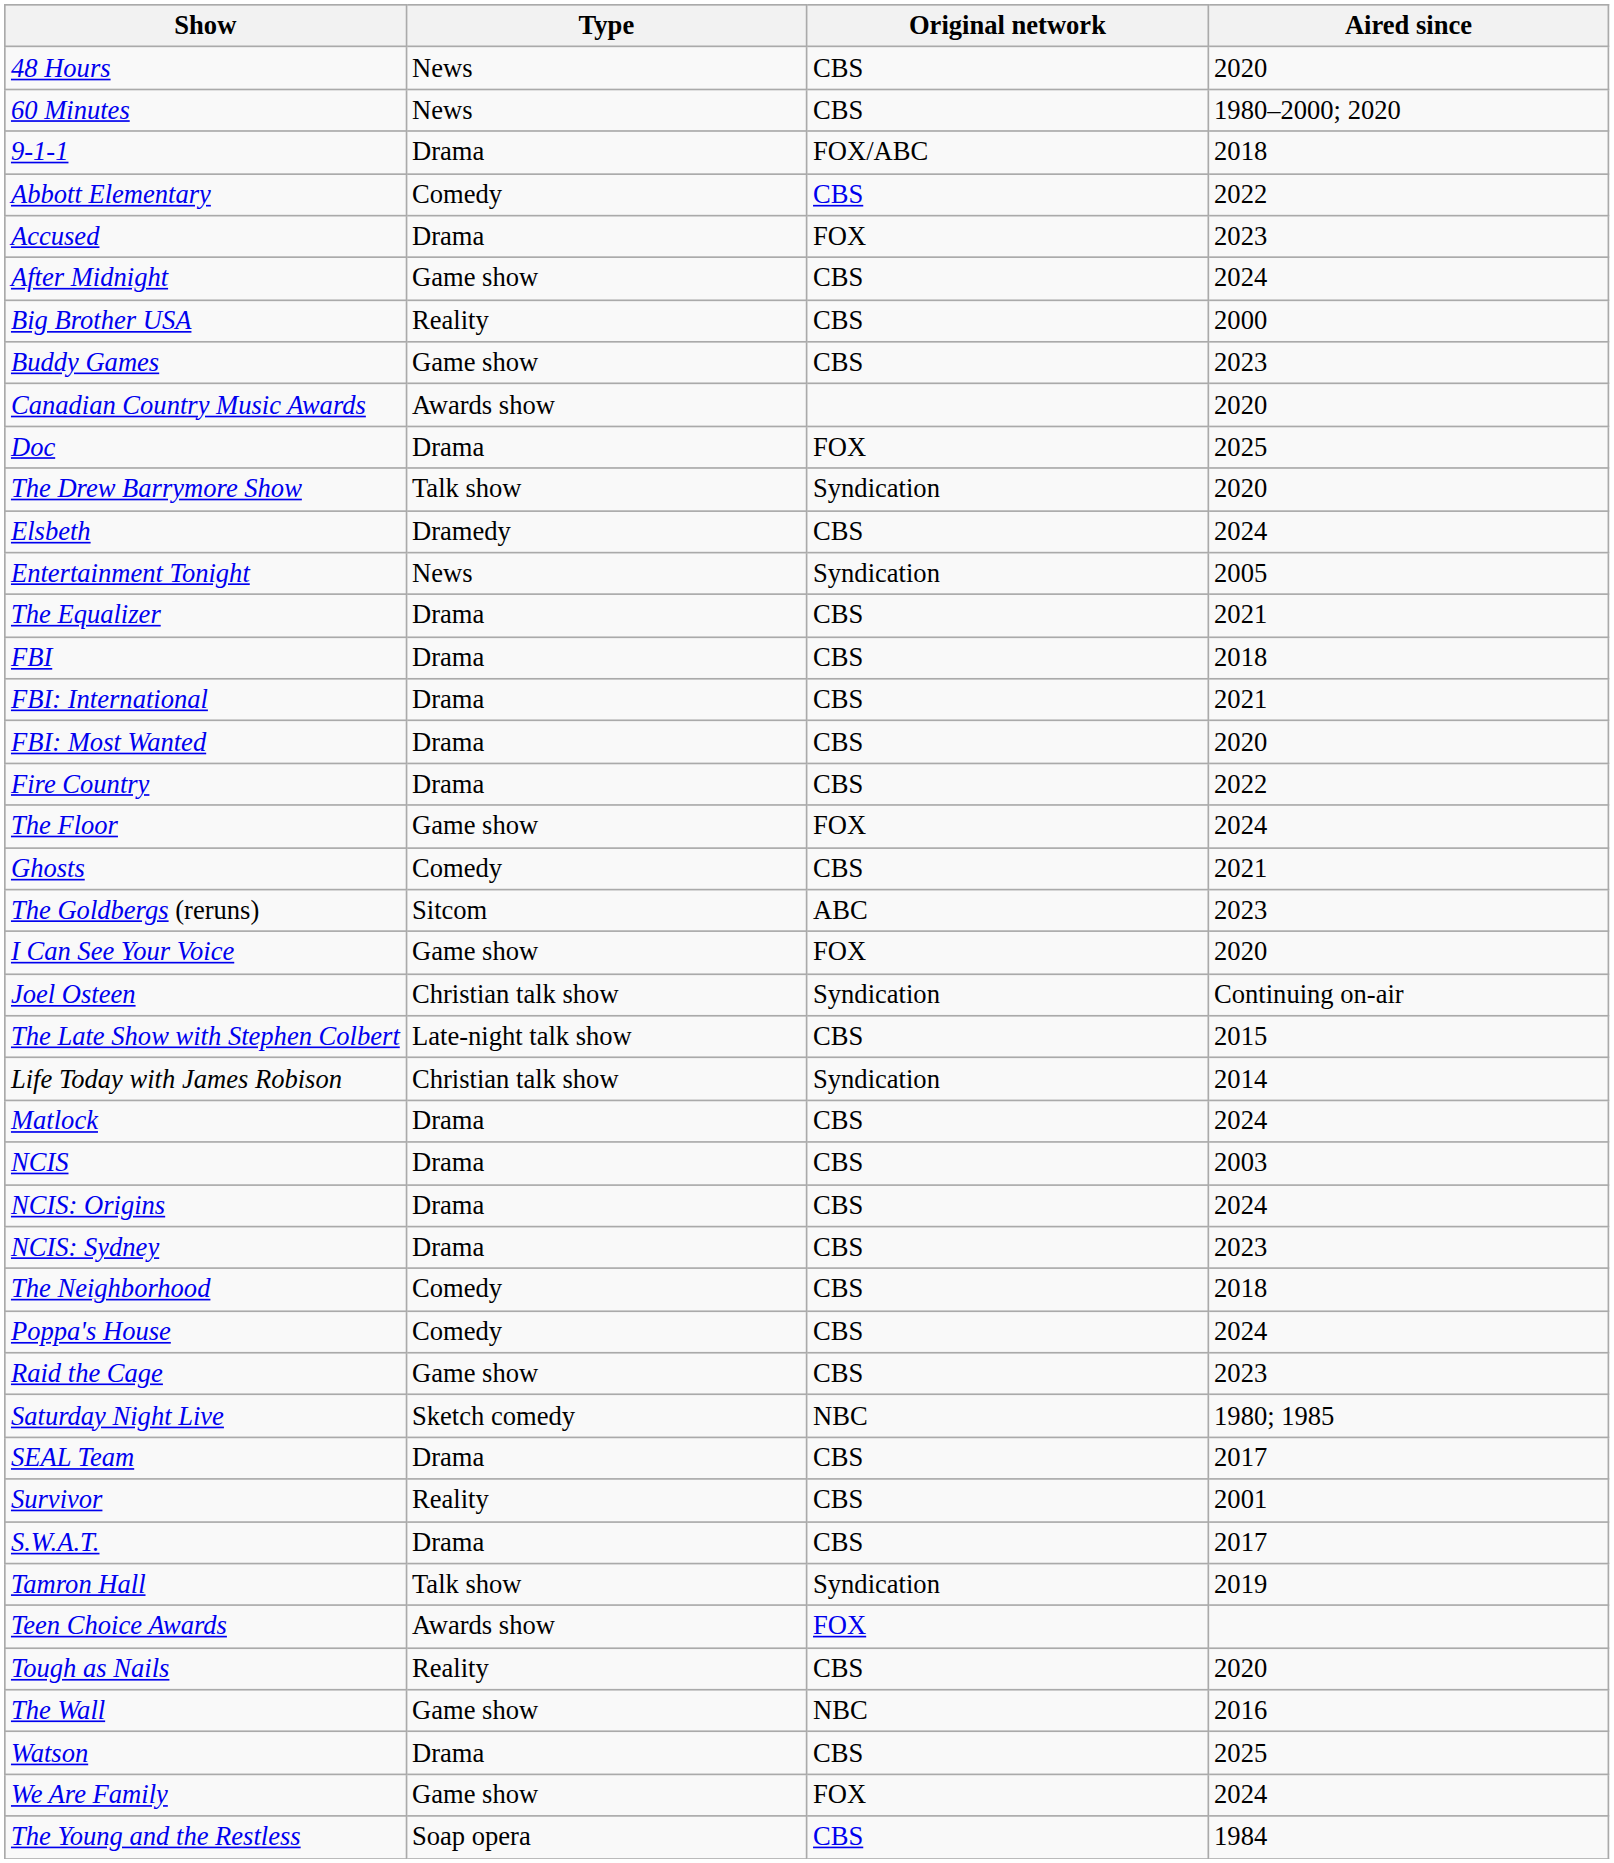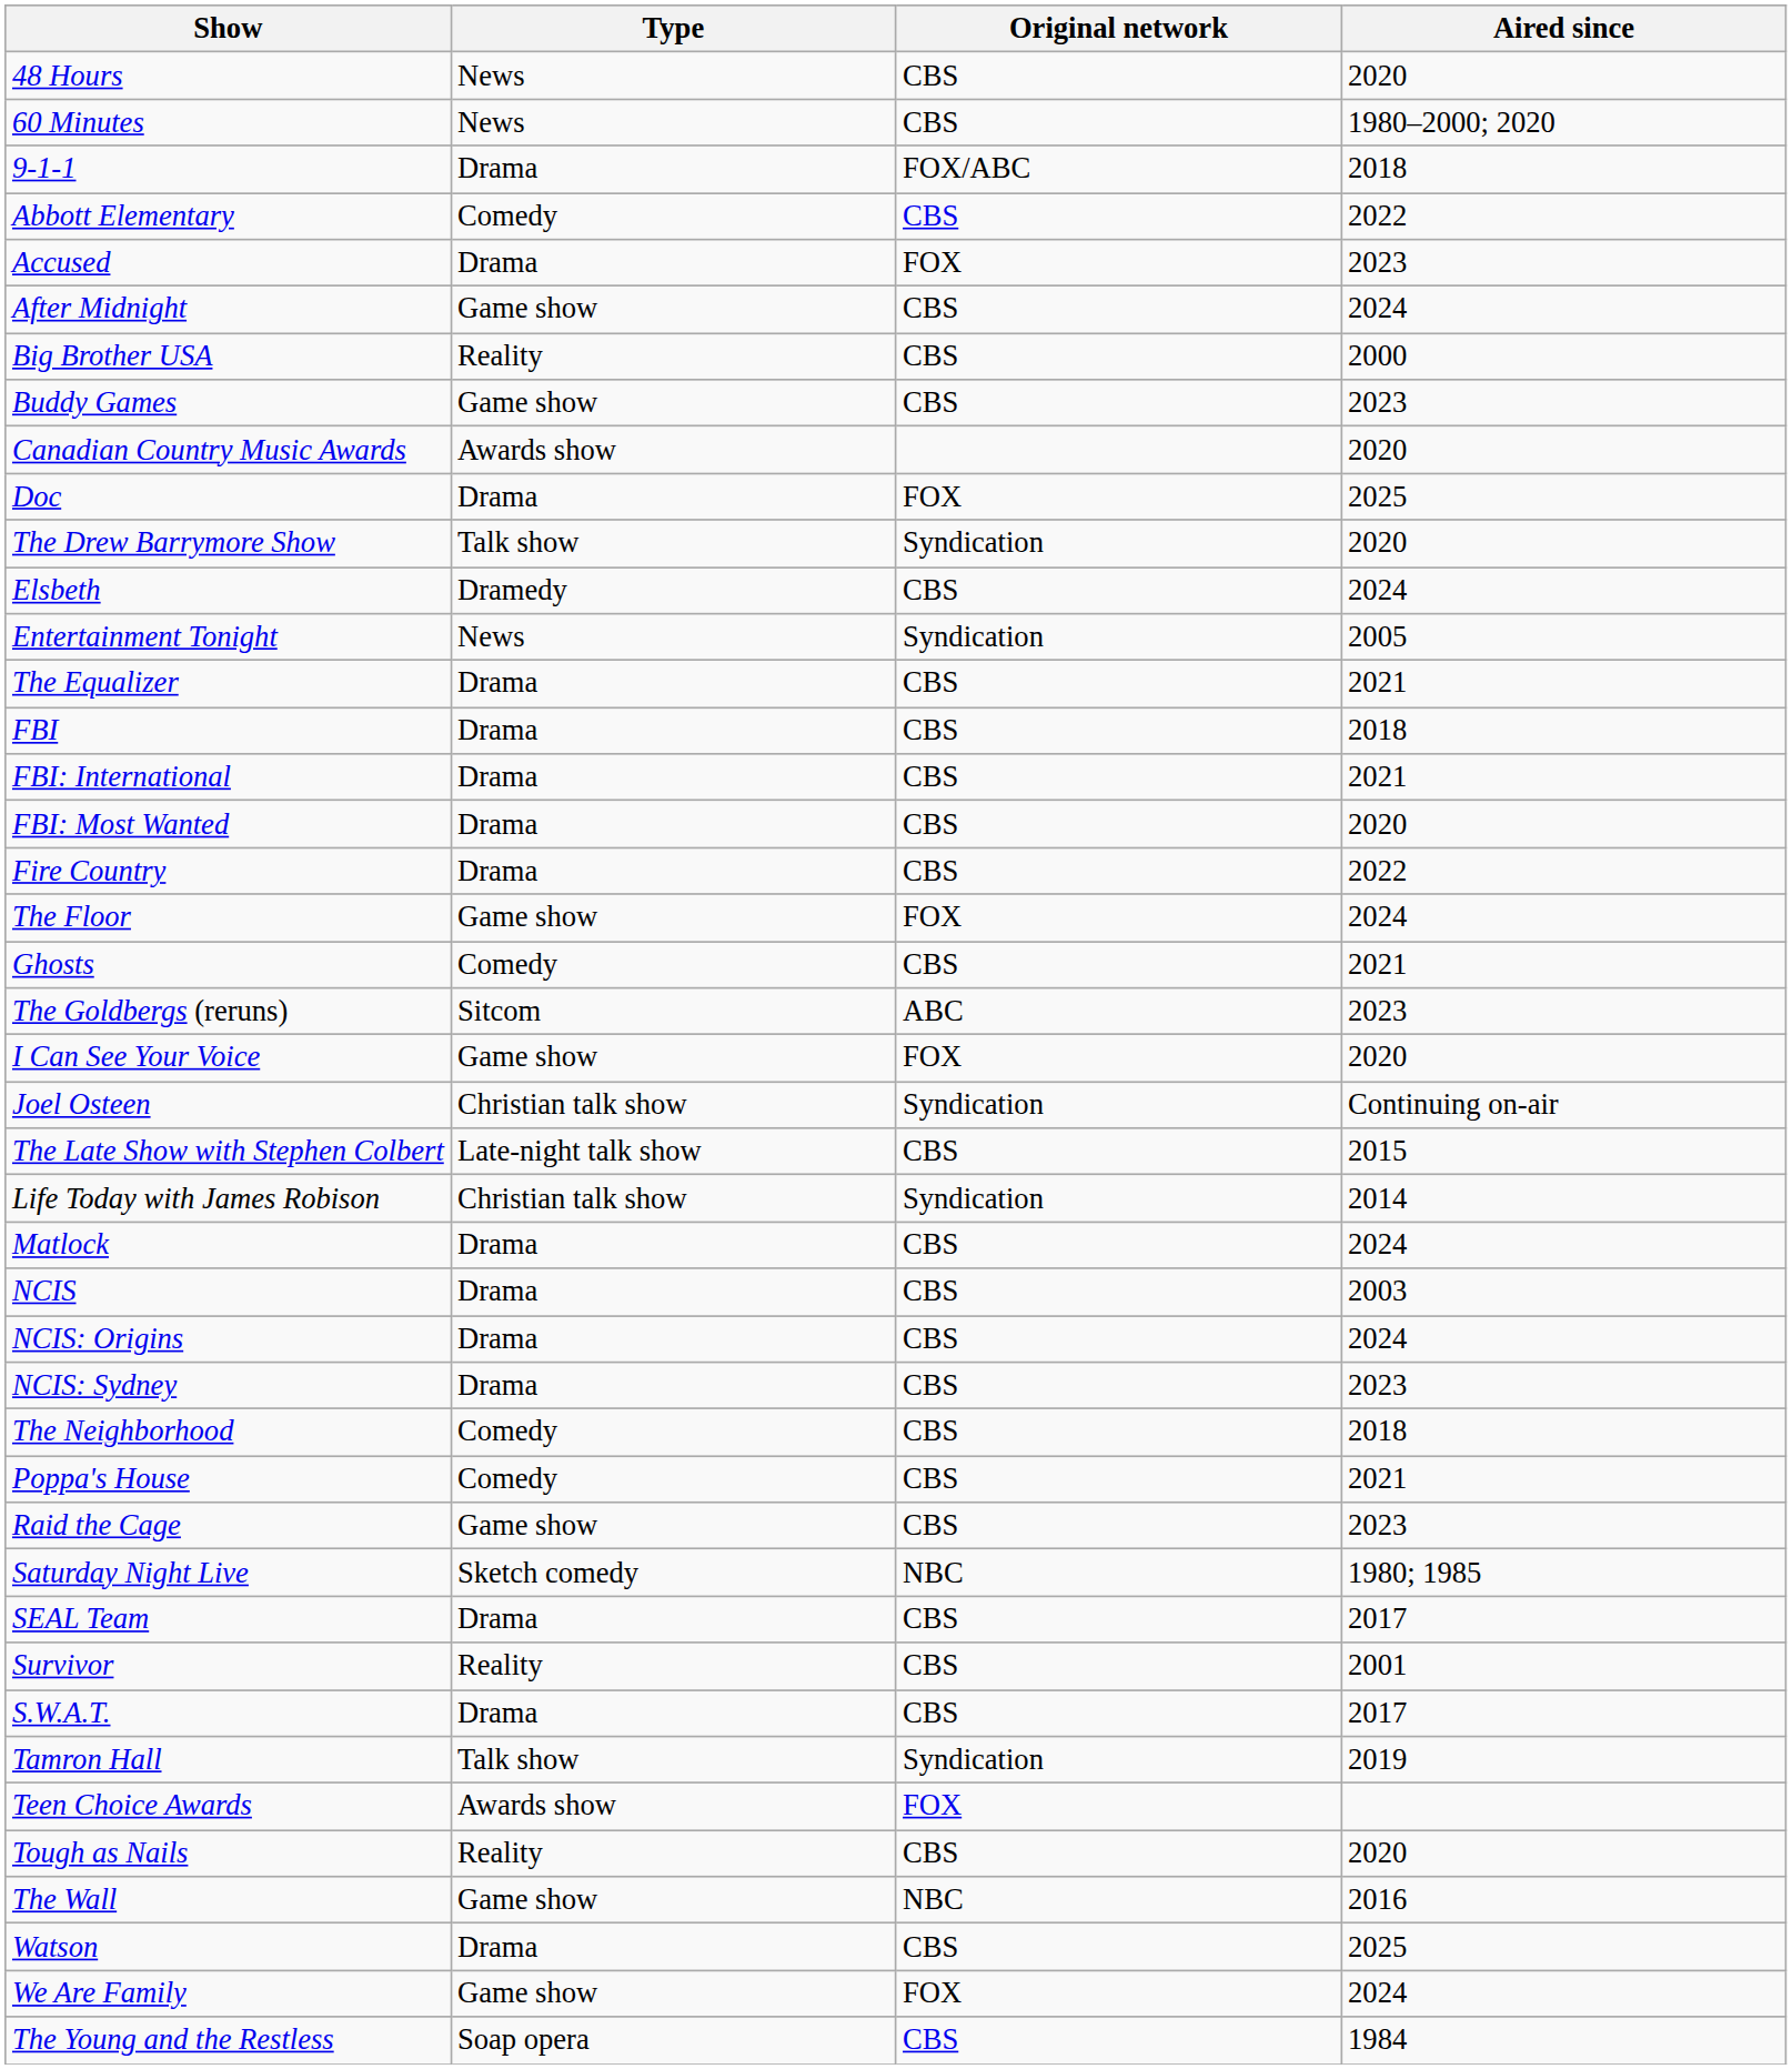Poppa's House | Aired since: 2024 -> 2021
